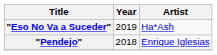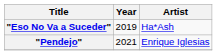"Pendejo" | Year: 2018 -> 2021
